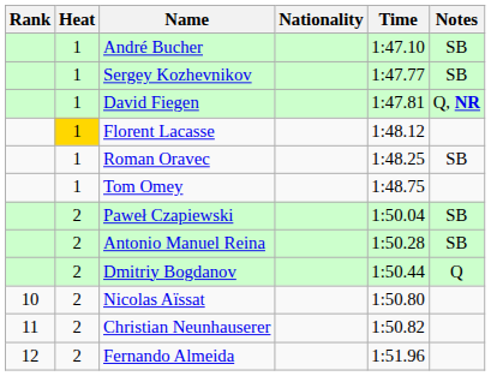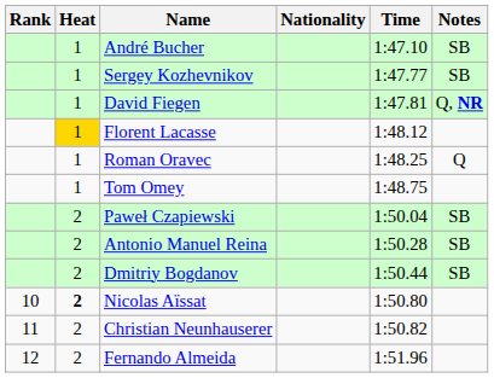Roman Oravec | Notes: SB -> Q
Dmitriy Bogdanov | Notes: Q -> SB
Nicolas Aïssat | Heat: normal -> bold
